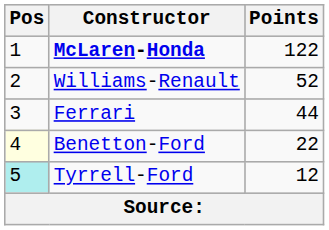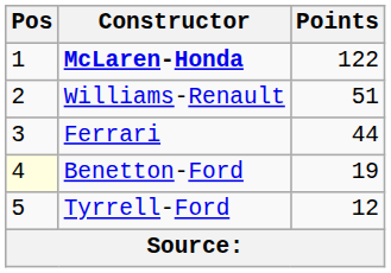Williams-Renault | Points: 52 -> 51
Benetton-Ford | Points: 22 -> 19
Tyrrell-Ford | Pos: paleturquoise background -> no background
